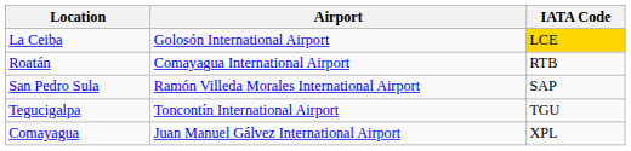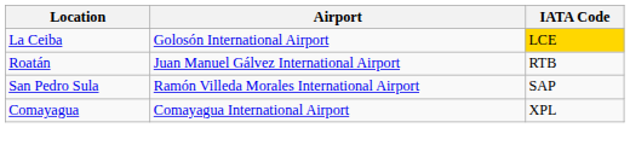Roatán | Airport: Comayagua International Airport -> Juan Manuel Gálvez International Airport
- row: Tegucigalpa | Toncontín International Airport | TGU
Comayagua | Airport: Juan Manuel Gálvez International Airport -> Comayagua International Airport
